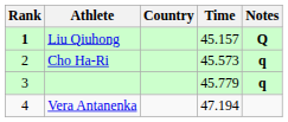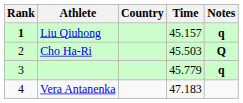Liu Qiuhong | Notes: Q -> q
Cho Ha-Ri | Time: 45.573 -> 45.503
Cho Ha-Ri | Notes: q -> Q
Vera Antanenka | Time: 47.194 -> 47.183
